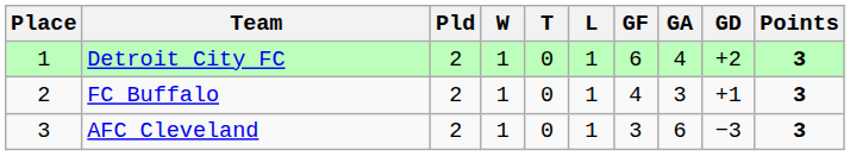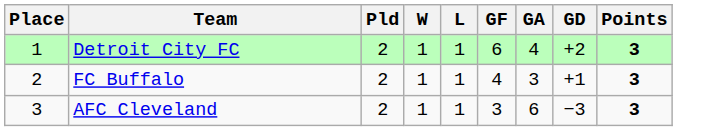- column: T | 0 | 0 | 0
